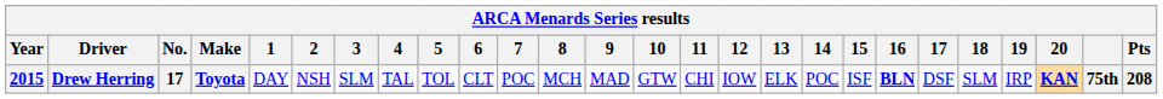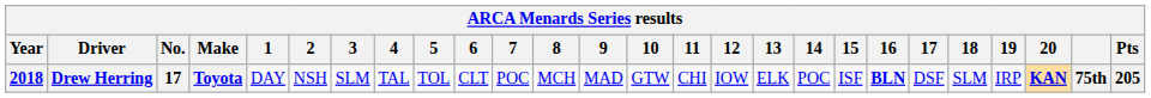Drew Herring | Year: 2015 -> 2018
Drew Herring | Pts: 208 -> 205
